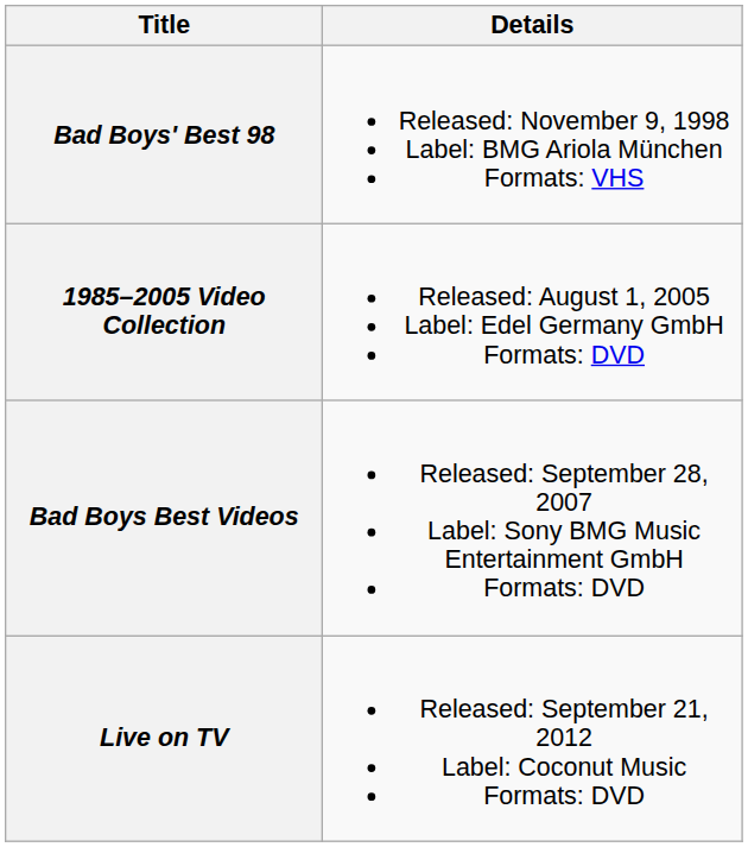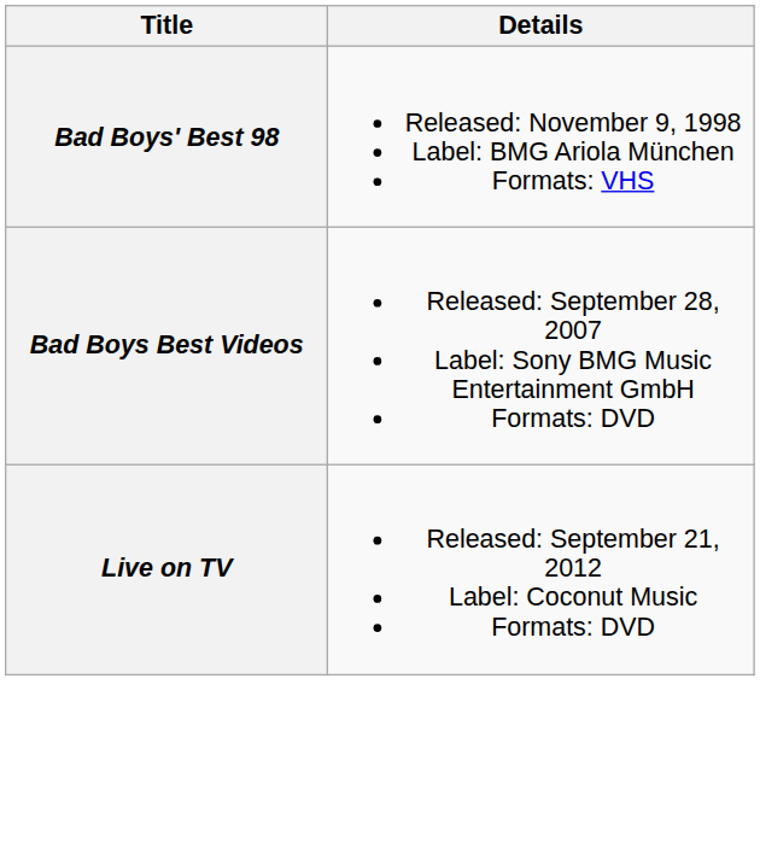- row: 1985–2005 Video Collection | Released: August 1, 2005 Label: Edel Germany GmbH Formats: DVD
